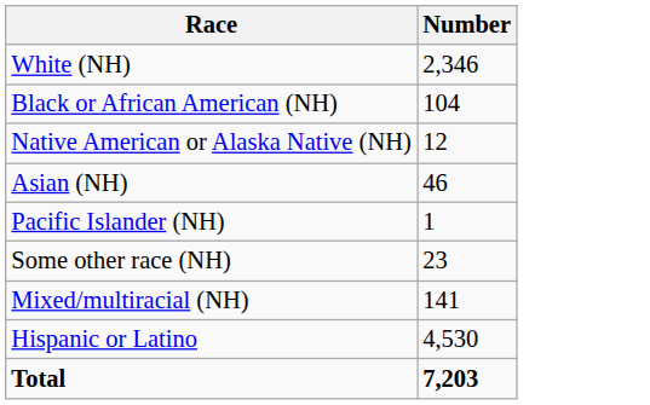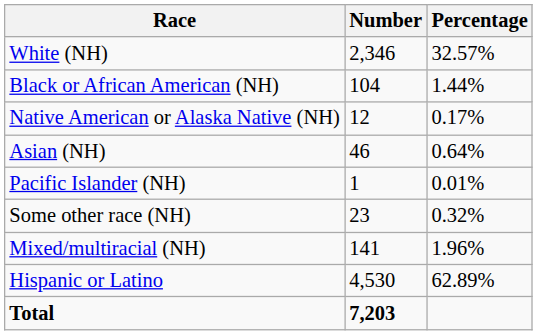+ column: Percentage | 32.57% | 1.44% | 0.17% | 0.64% | 0.01% | 0.32% | 1.96% | 62.89%
